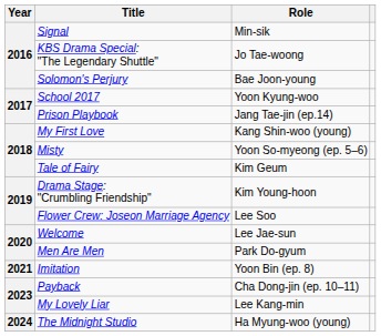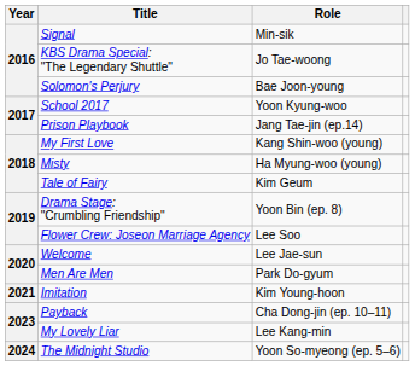Misty | Role: Yoon So-myeong (ep. 5–6) -> Ha Myung-woo (young)
Drama Stage: "Crumbling Friendship" | Role: Kim Young-hoon -> Yoon Bin (ep. 8)
Imitation | Role: Yoon Bin (ep. 8) -> Kim Young-hoon
The Midnight Studio | Role: Ha Myung-woo (young) -> Yoon So-myeong (ep. 5–6)
